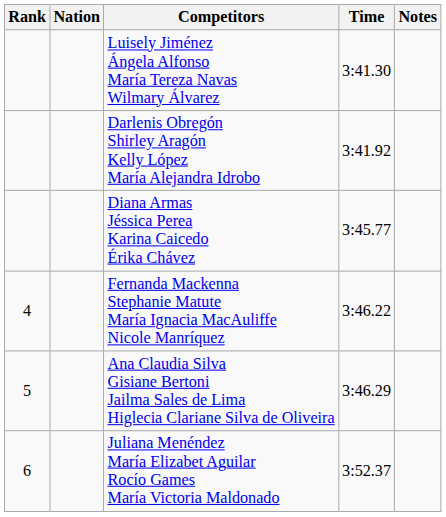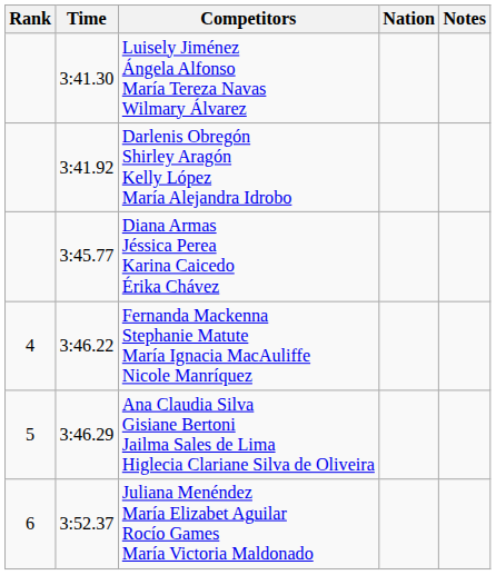columns swapped: Nation <-> Time
